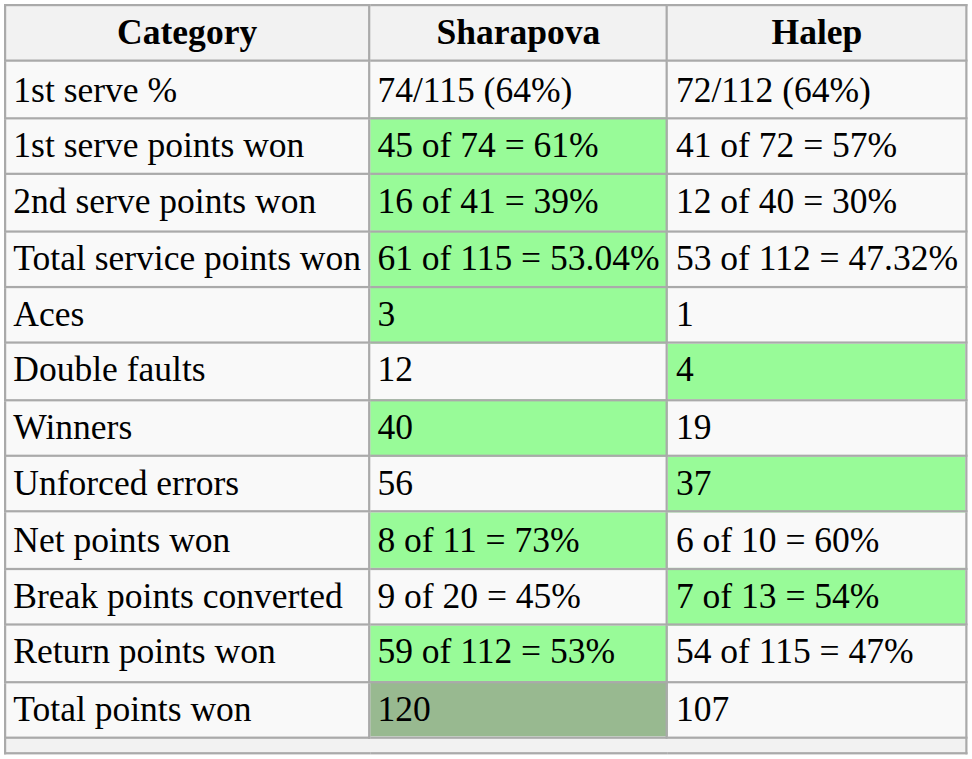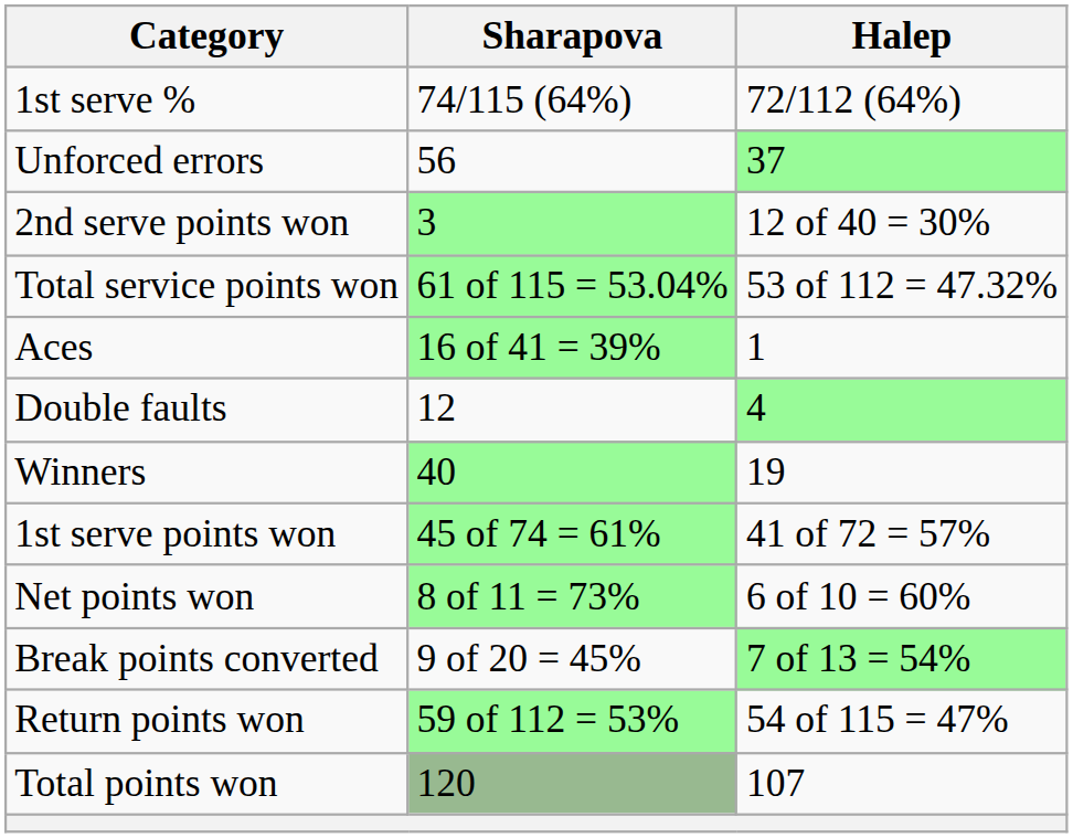rows swapped: 1st serve points won <-> Unforced errors
2nd serve points won | Sharapova: 16 of 41 = 39% -> 3
Aces | Sharapova: 3 -> 16 of 41 = 39%
